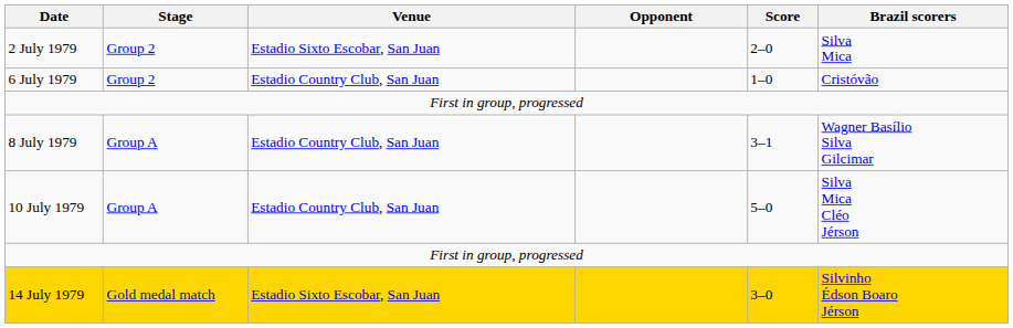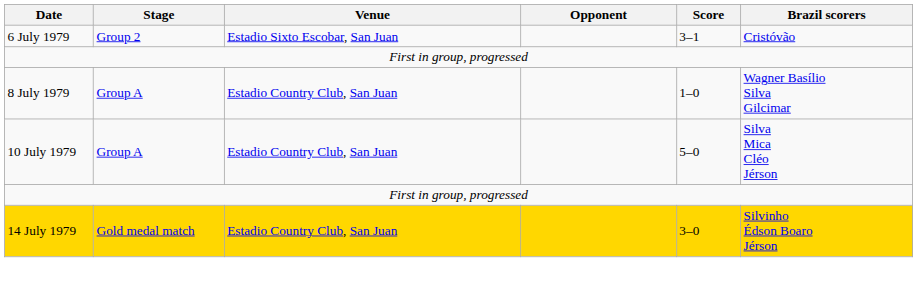- row: 2 July 1979 | Group 2 | Estadio Sixto Escobar, San Juan | 2–0 | Silva Mica
6 July 1979 | Venue: Estadio Country Club, San Juan -> Estadio Sixto Escobar, San Juan
6 July 1979 | Score: 1–0 -> 3–1
8 July 1979 | Score: 3–1 -> 1–0
14 July 1979 | Venue: Estadio Sixto Escobar, San Juan -> Estadio Country Club, San Juan
